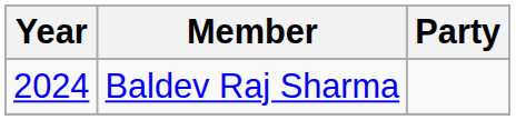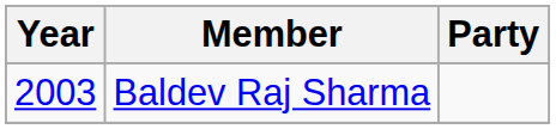Baldev Raj Sharma | Year: 2024 -> 2003
